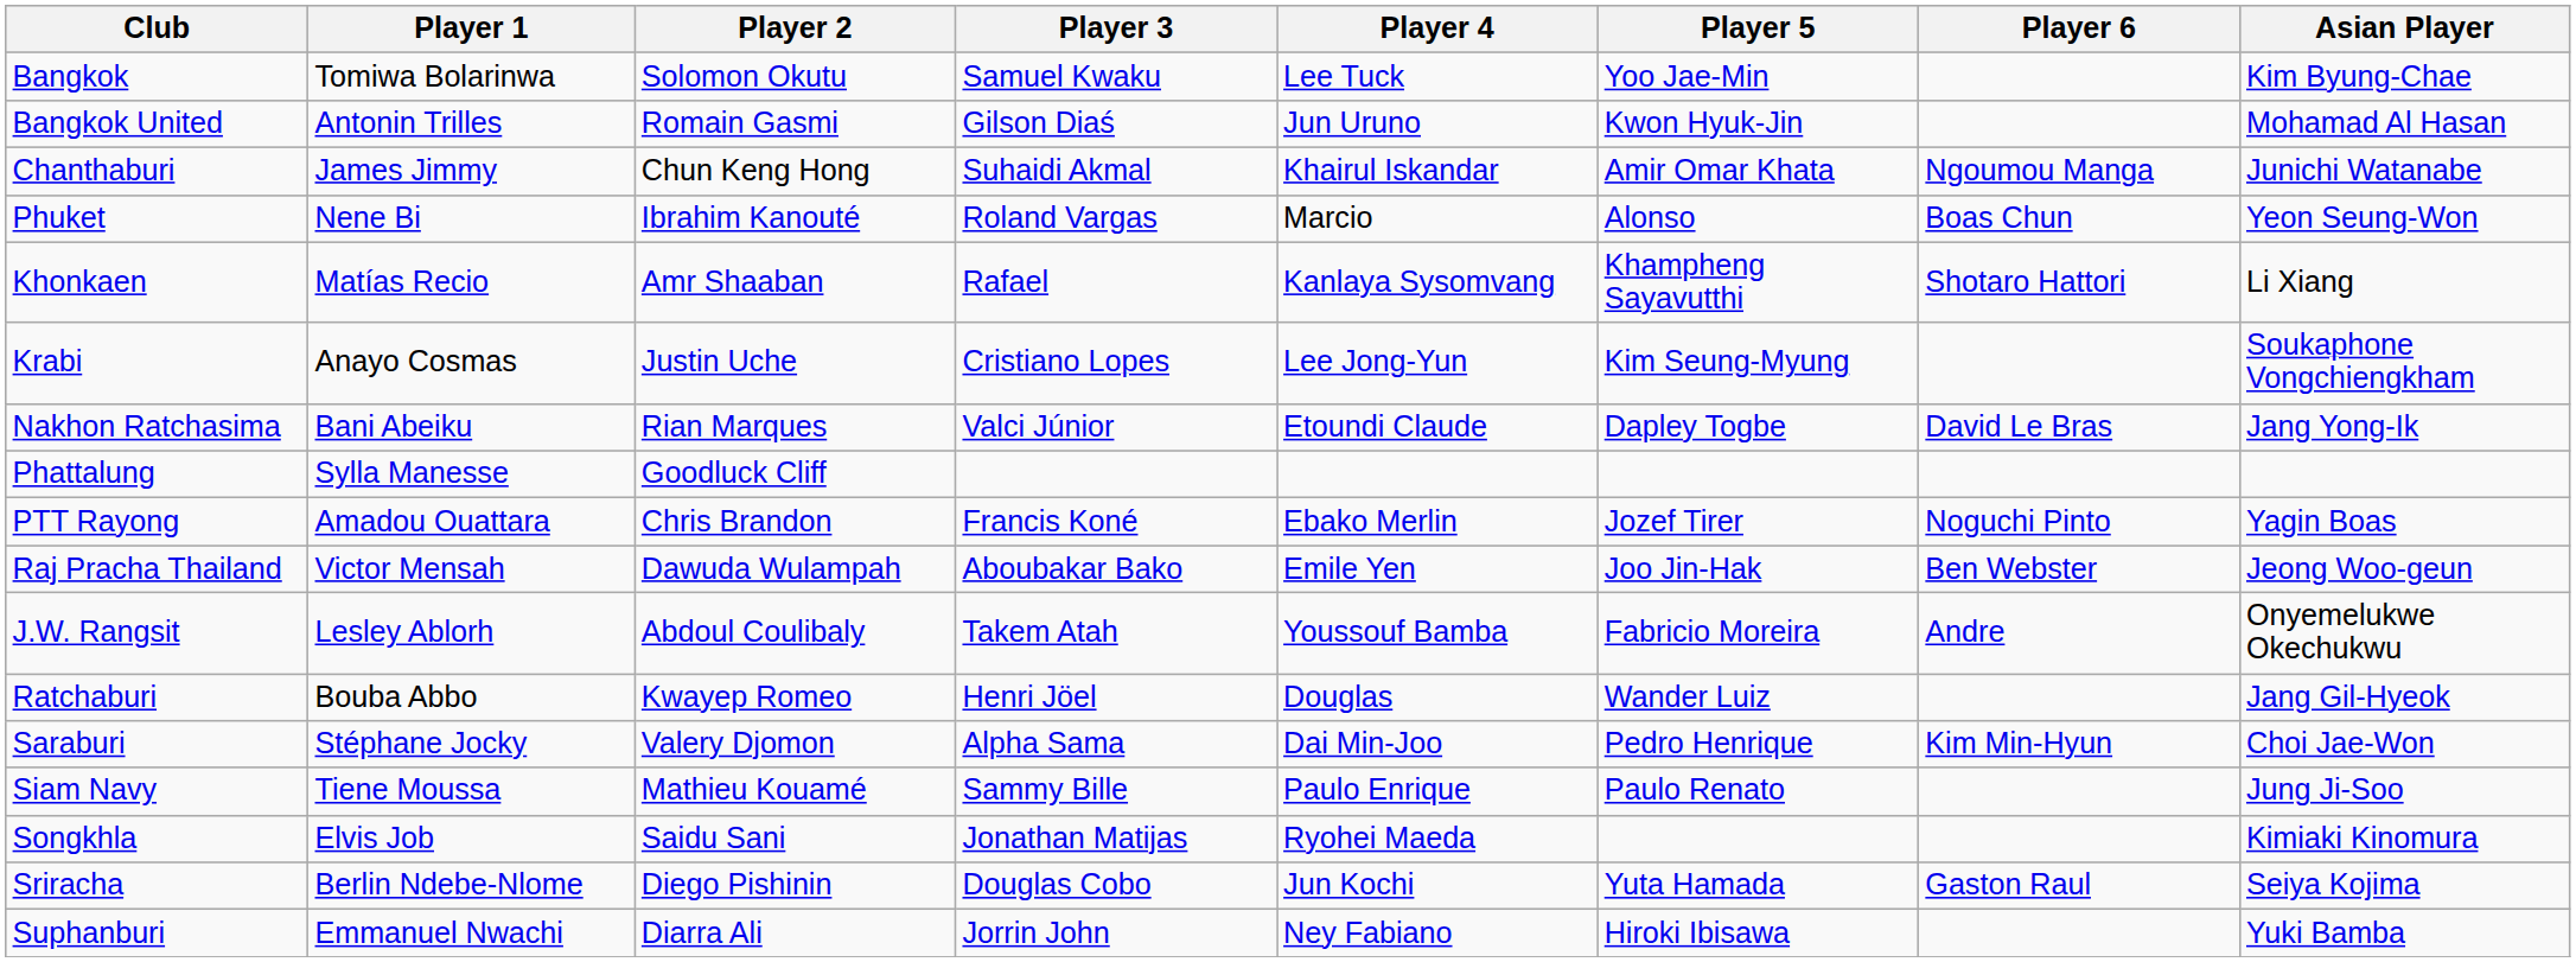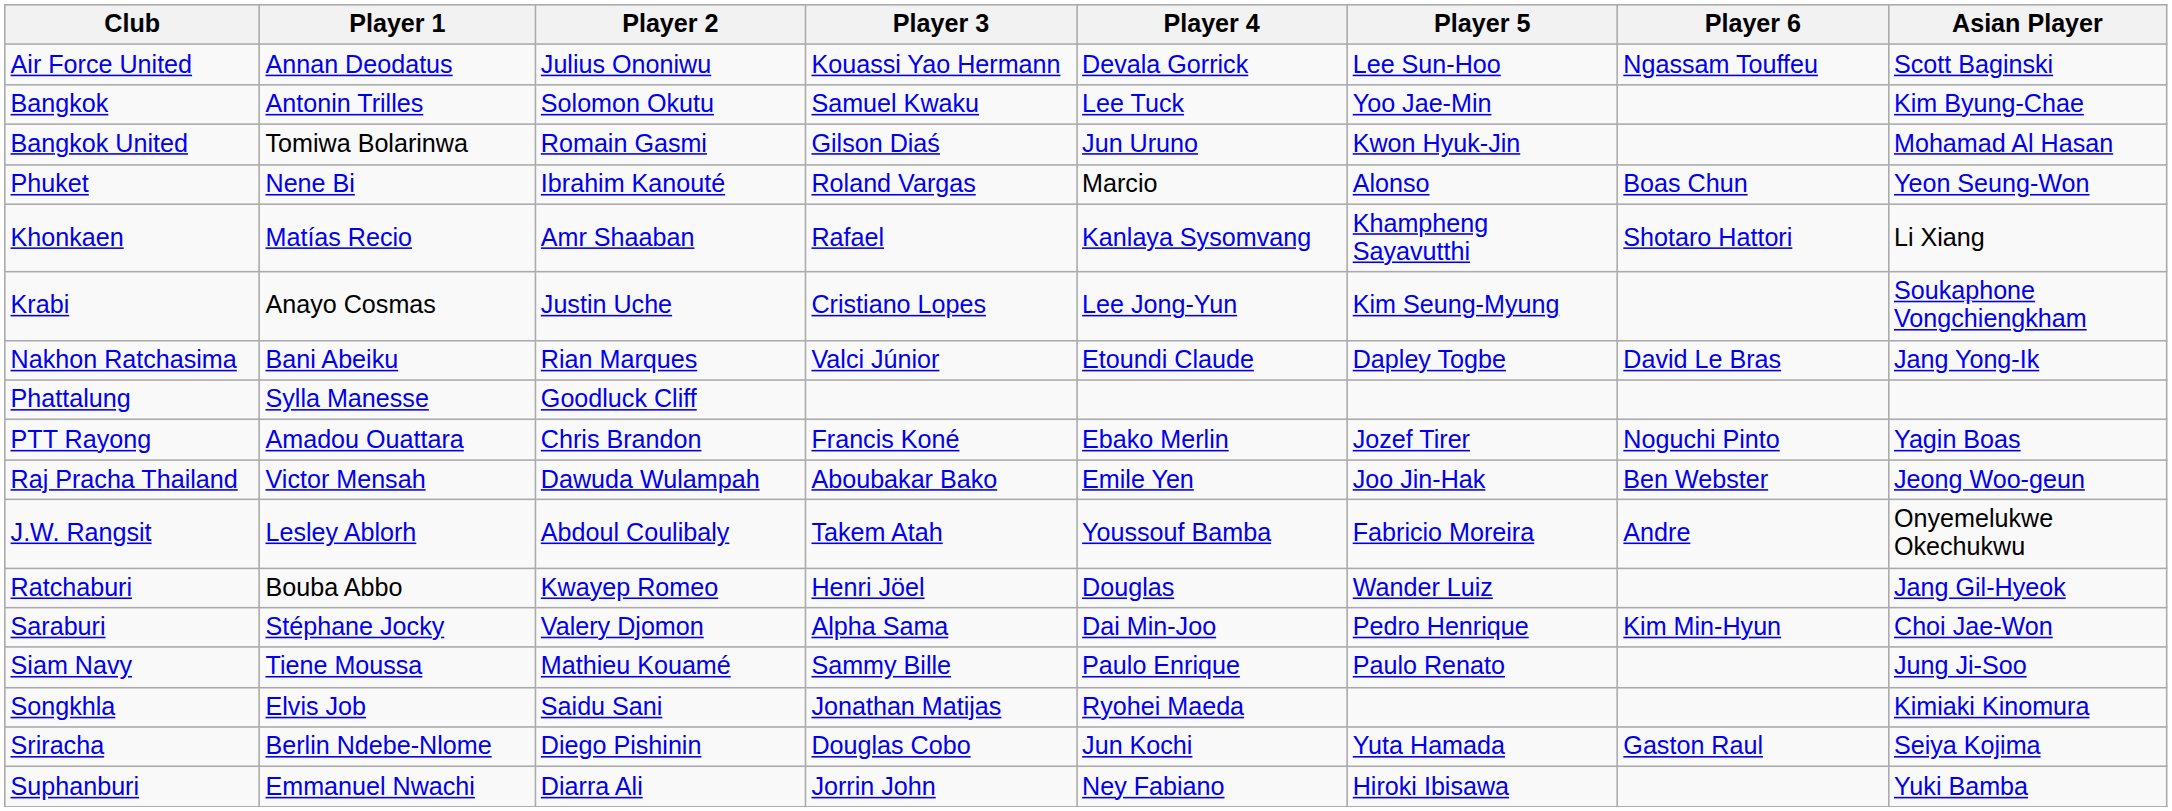+ row: Air Force United | Annan Deodatus | Julius Ononiwu | Kouassi Yao Hermann | Devala Gorrick | Lee Sun-Hoo | Ngassam Touffeu | Scott Baginski
Bangkok | Player 1: Tomiwa Bolarinwa -> Antonin Trilles
Bangkok United | Player 1: Antonin Trilles -> Tomiwa Bolarinwa
- row: Chanthaburi | James Jimmy | Chun Keng Hong | Suhaidi Akmal | Khairul Iskandar | Amir Omar Khata | Ngoumou Manga | Junichi Watanabe
